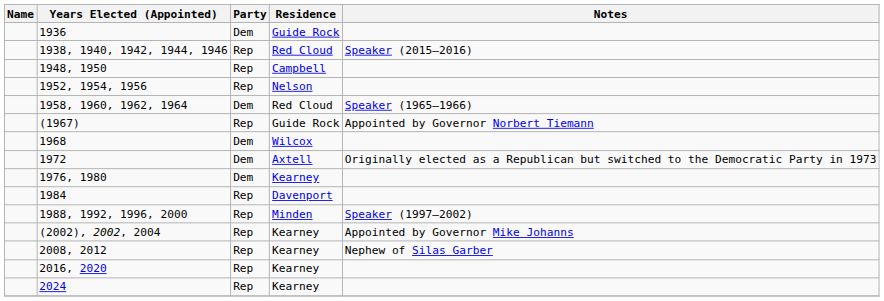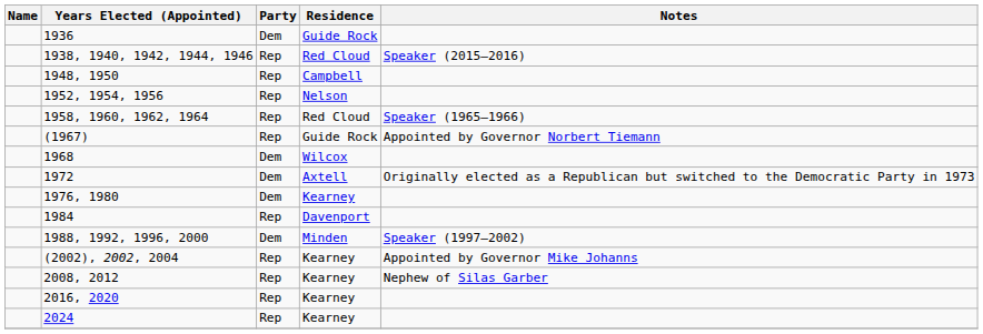1958, 1960, 1962, 1964 | Party: Dem -> Rep
1988, 1992, 1996, 2000 | Party: Rep -> Dem
